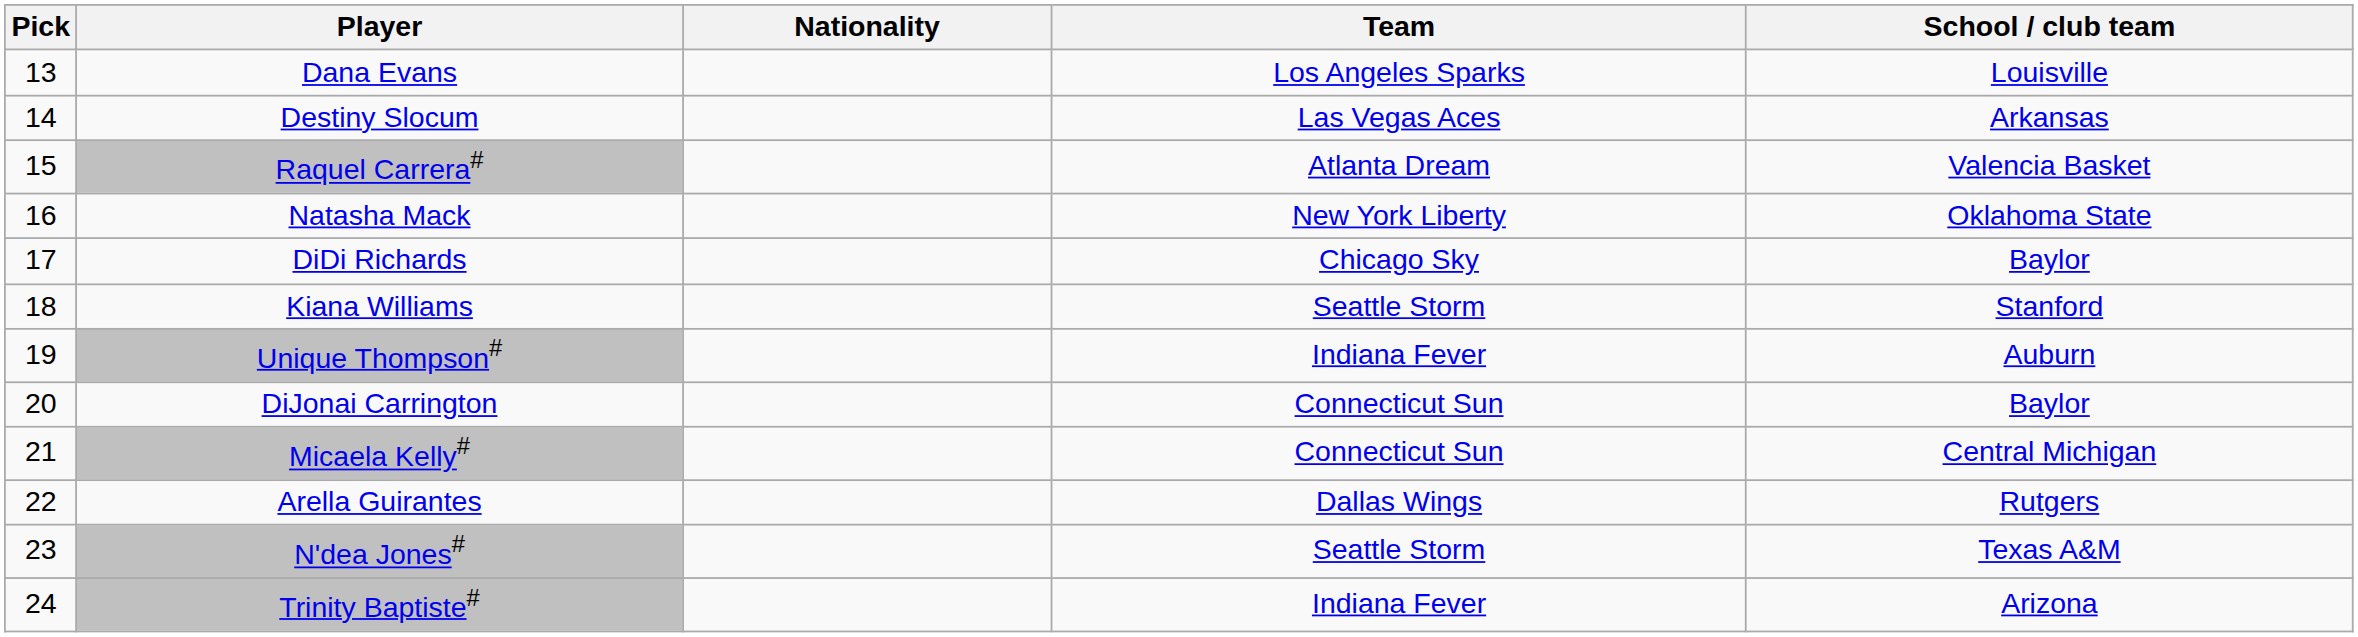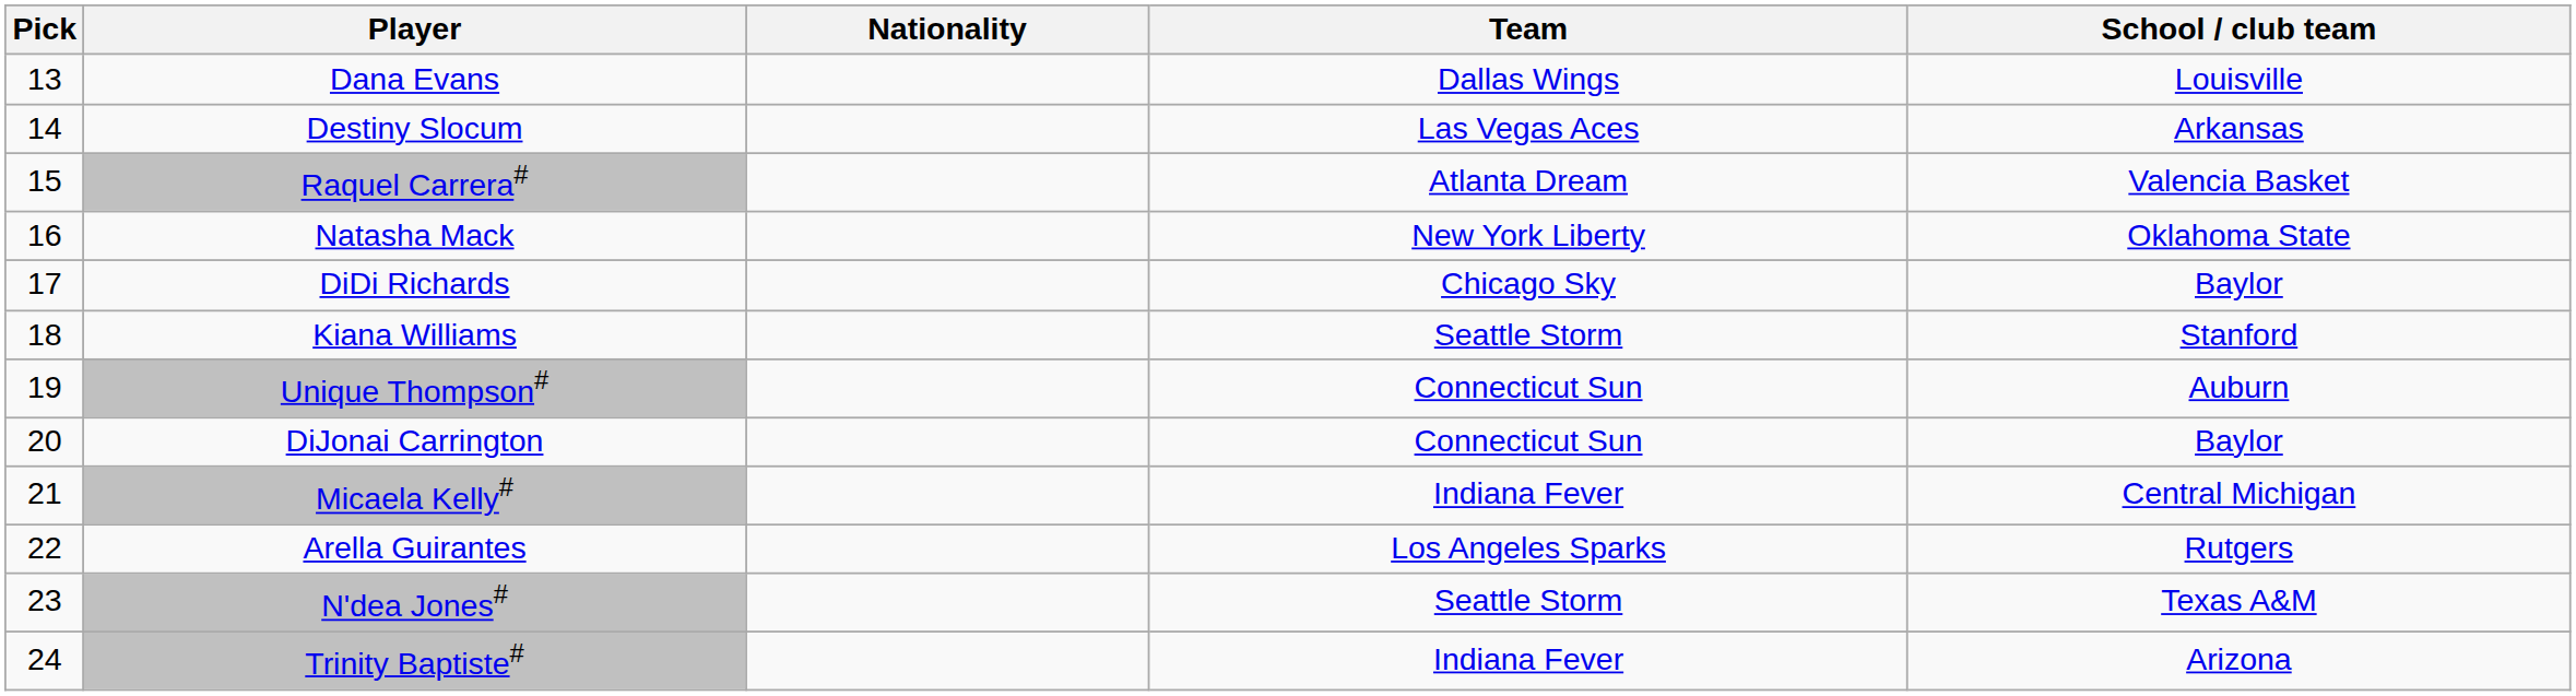Dana Evans | Team: Los Angeles Sparks -> Dallas Wings
Unique Thompson# | Team: Indiana Fever -> Connecticut Sun
Micaela Kelly# | Team: Connecticut Sun -> Indiana Fever
Arella Guirantes | Team: Dallas Wings -> Los Angeles Sparks
